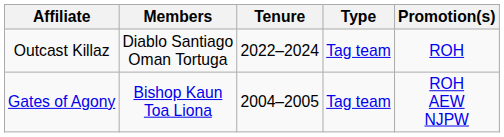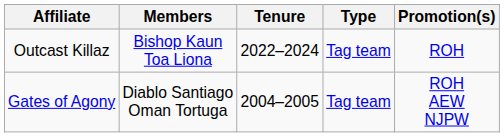Outcast Killaz | Members: Diablo Santiago Oman Tortuga -> Bishop Kaun Toa Liona
Gates of Agony | Members: Bishop Kaun Toa Liona -> Diablo Santiago Oman Tortuga
